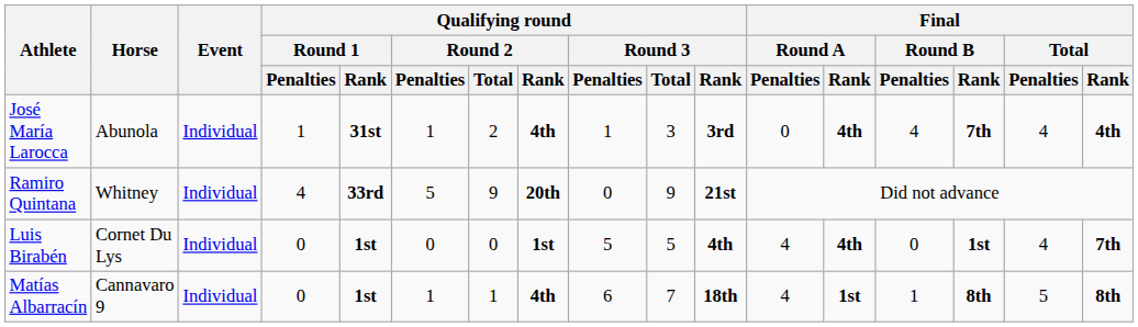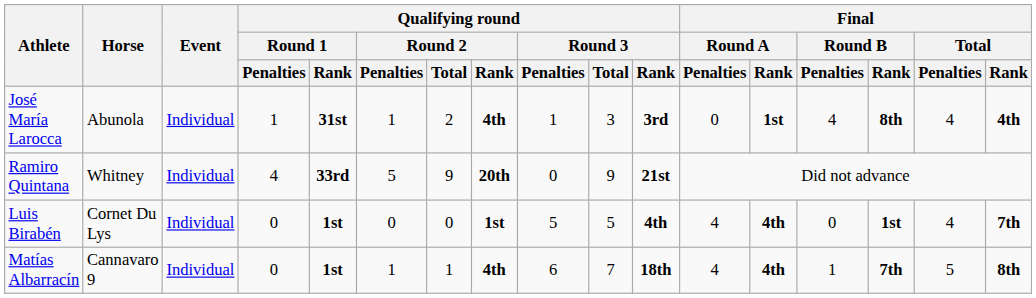José María Larocca | Final / Round A / Rank: 4th -> 1st
José María Larocca | Final / Round B / Rank: 7th -> 8th
Matías Albarracín | Final / Round A / Rank: 1st -> 4th
Matías Albarracín | Final / Round B / Rank: 8th -> 7th
